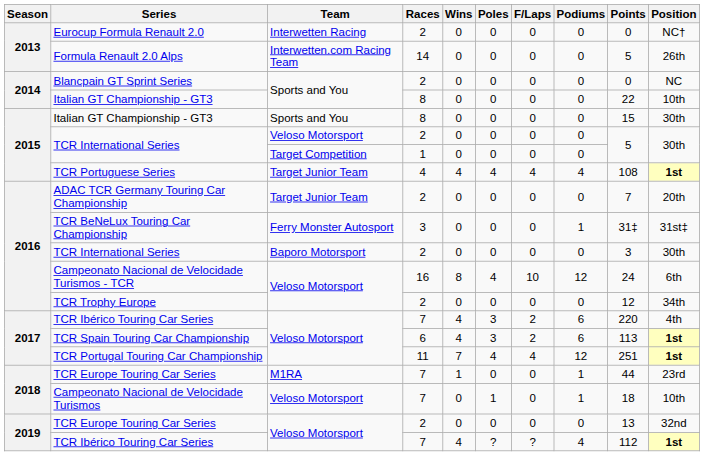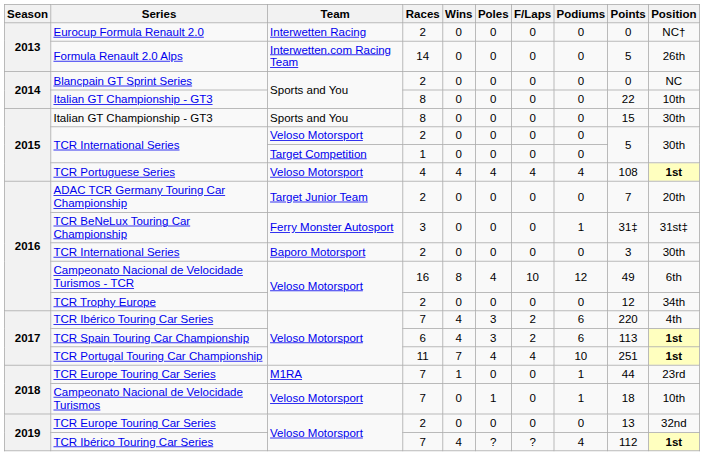TCR Portuguese Series | Team: Target Junior Team -> Veloso Motorsport
Campeonato Nacional de Velocidade Turismos - TCR | Points: 24 -> 49
TCR Portugal Touring Car Championship | Podiums: 12 -> 10
